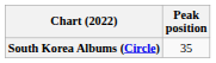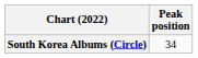South Korea Albums (Circle) | Peak position: 35 -> 34
